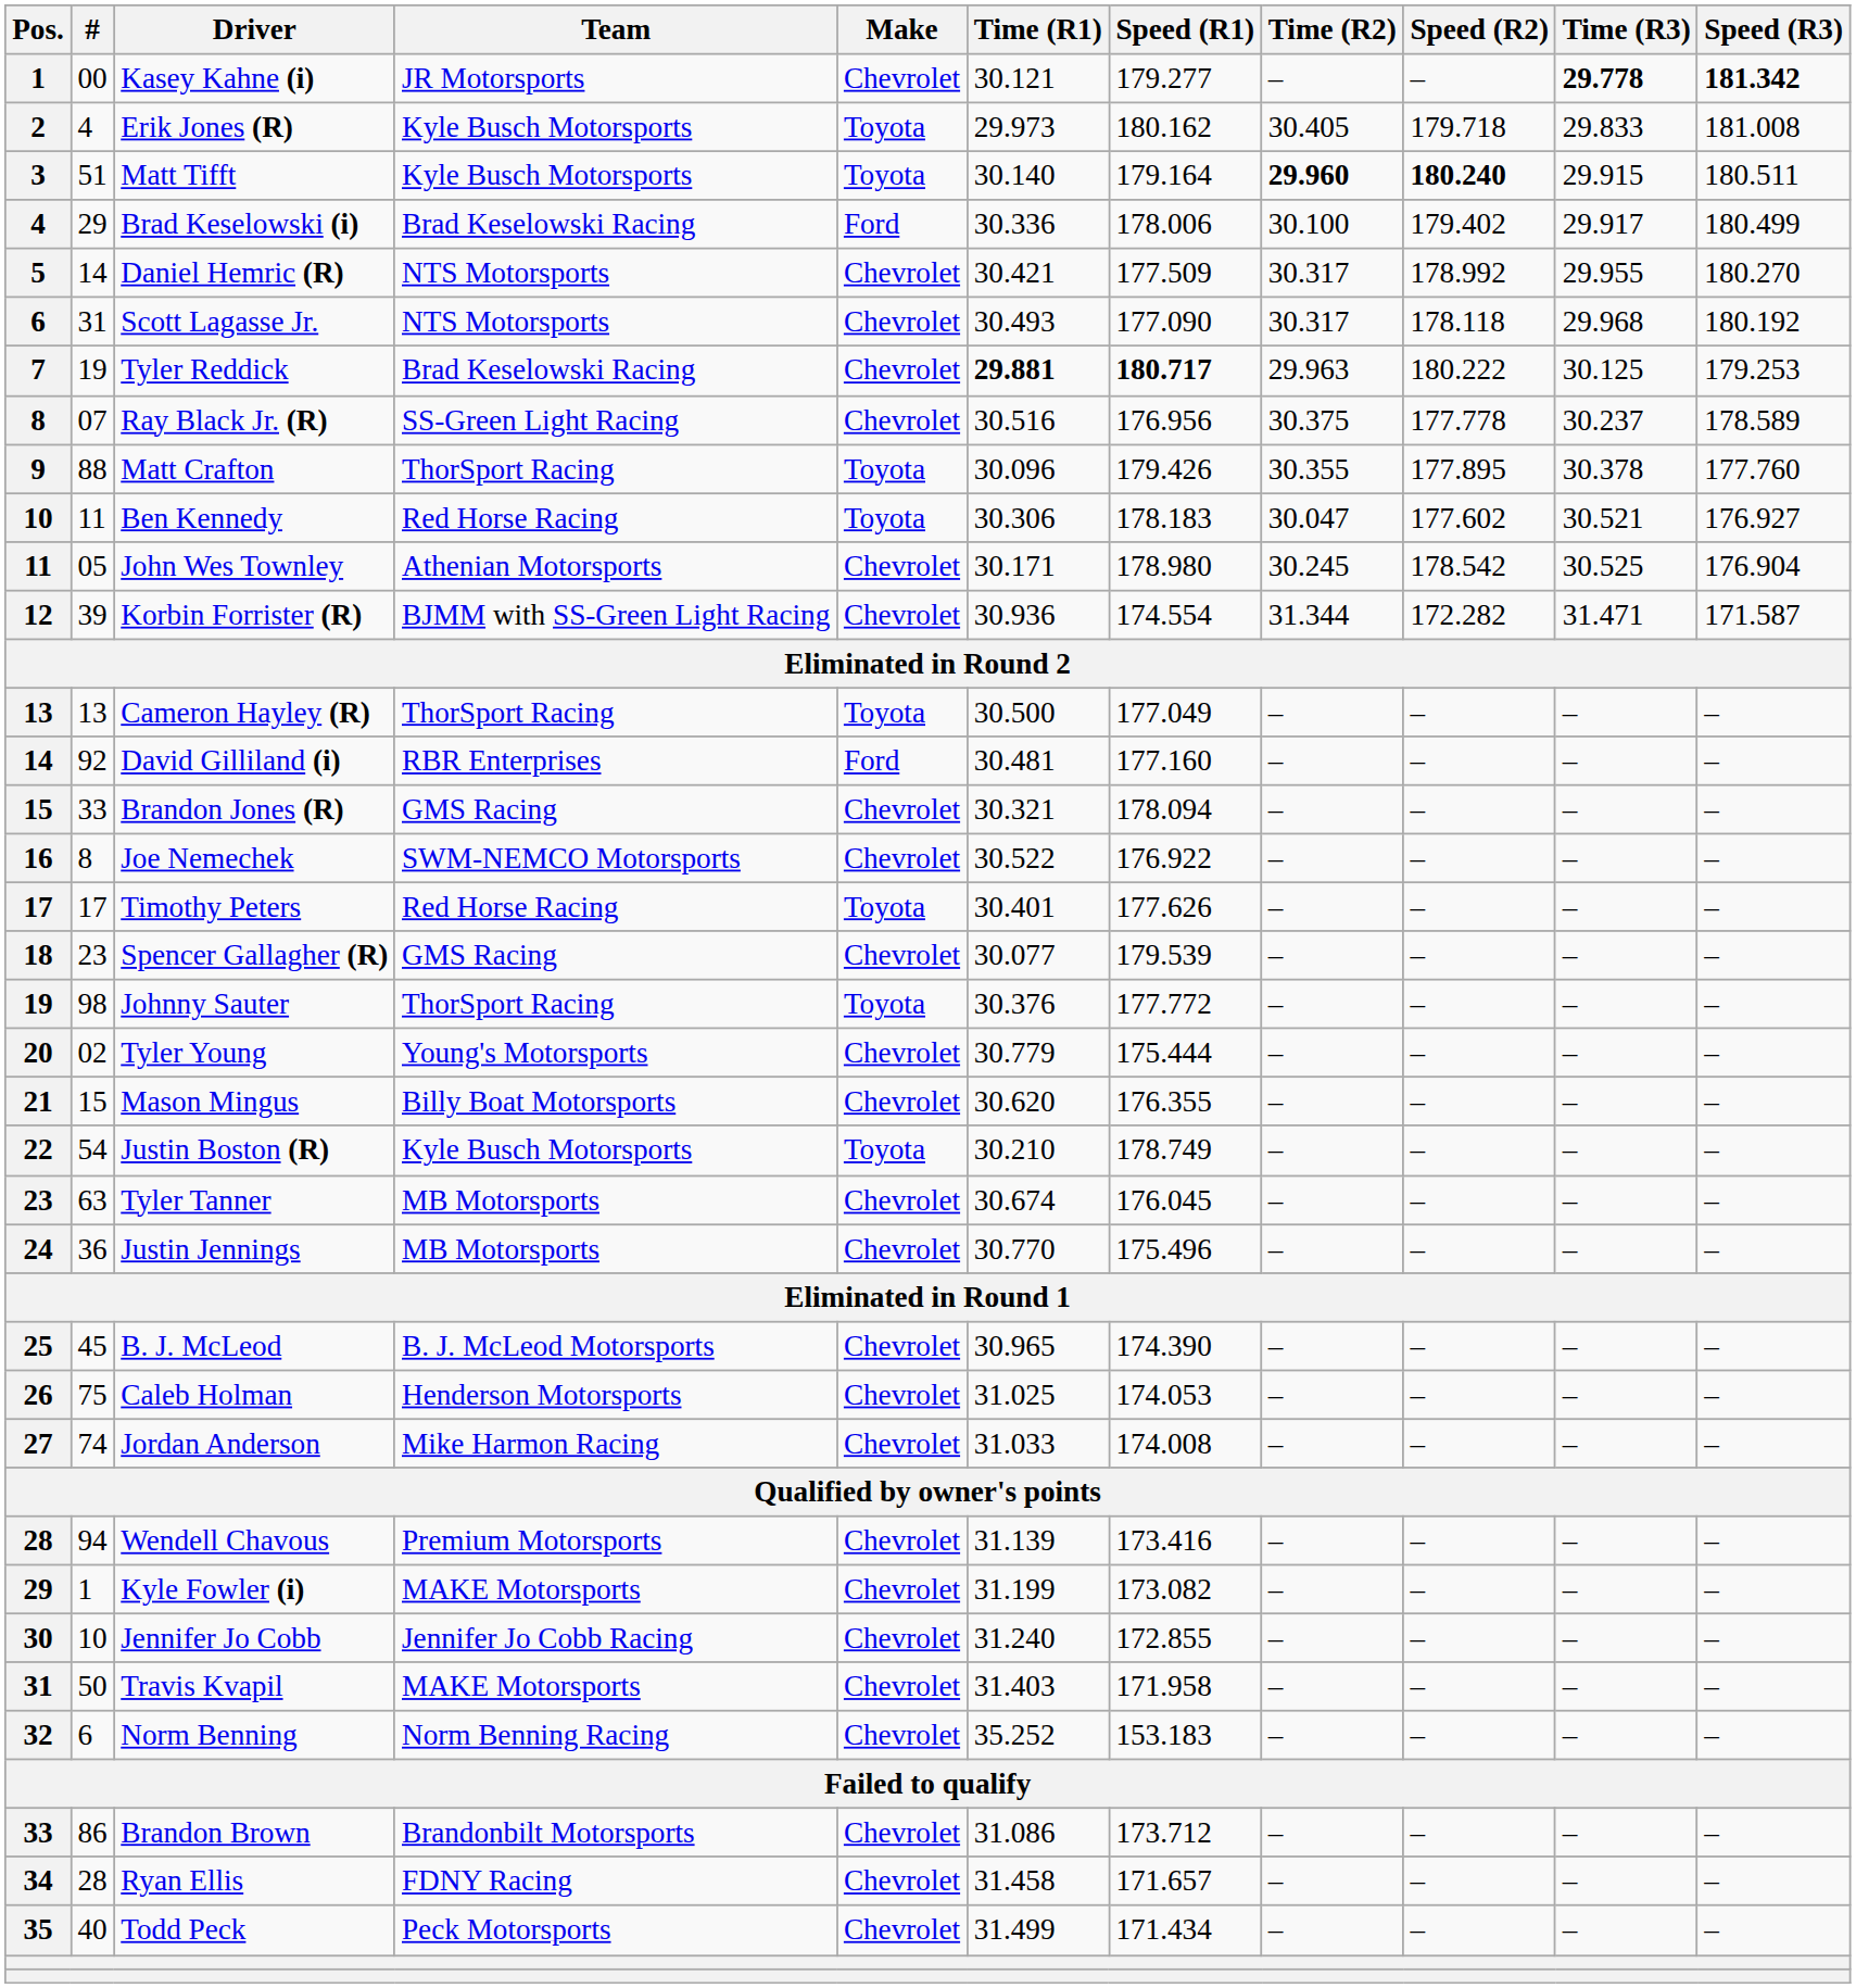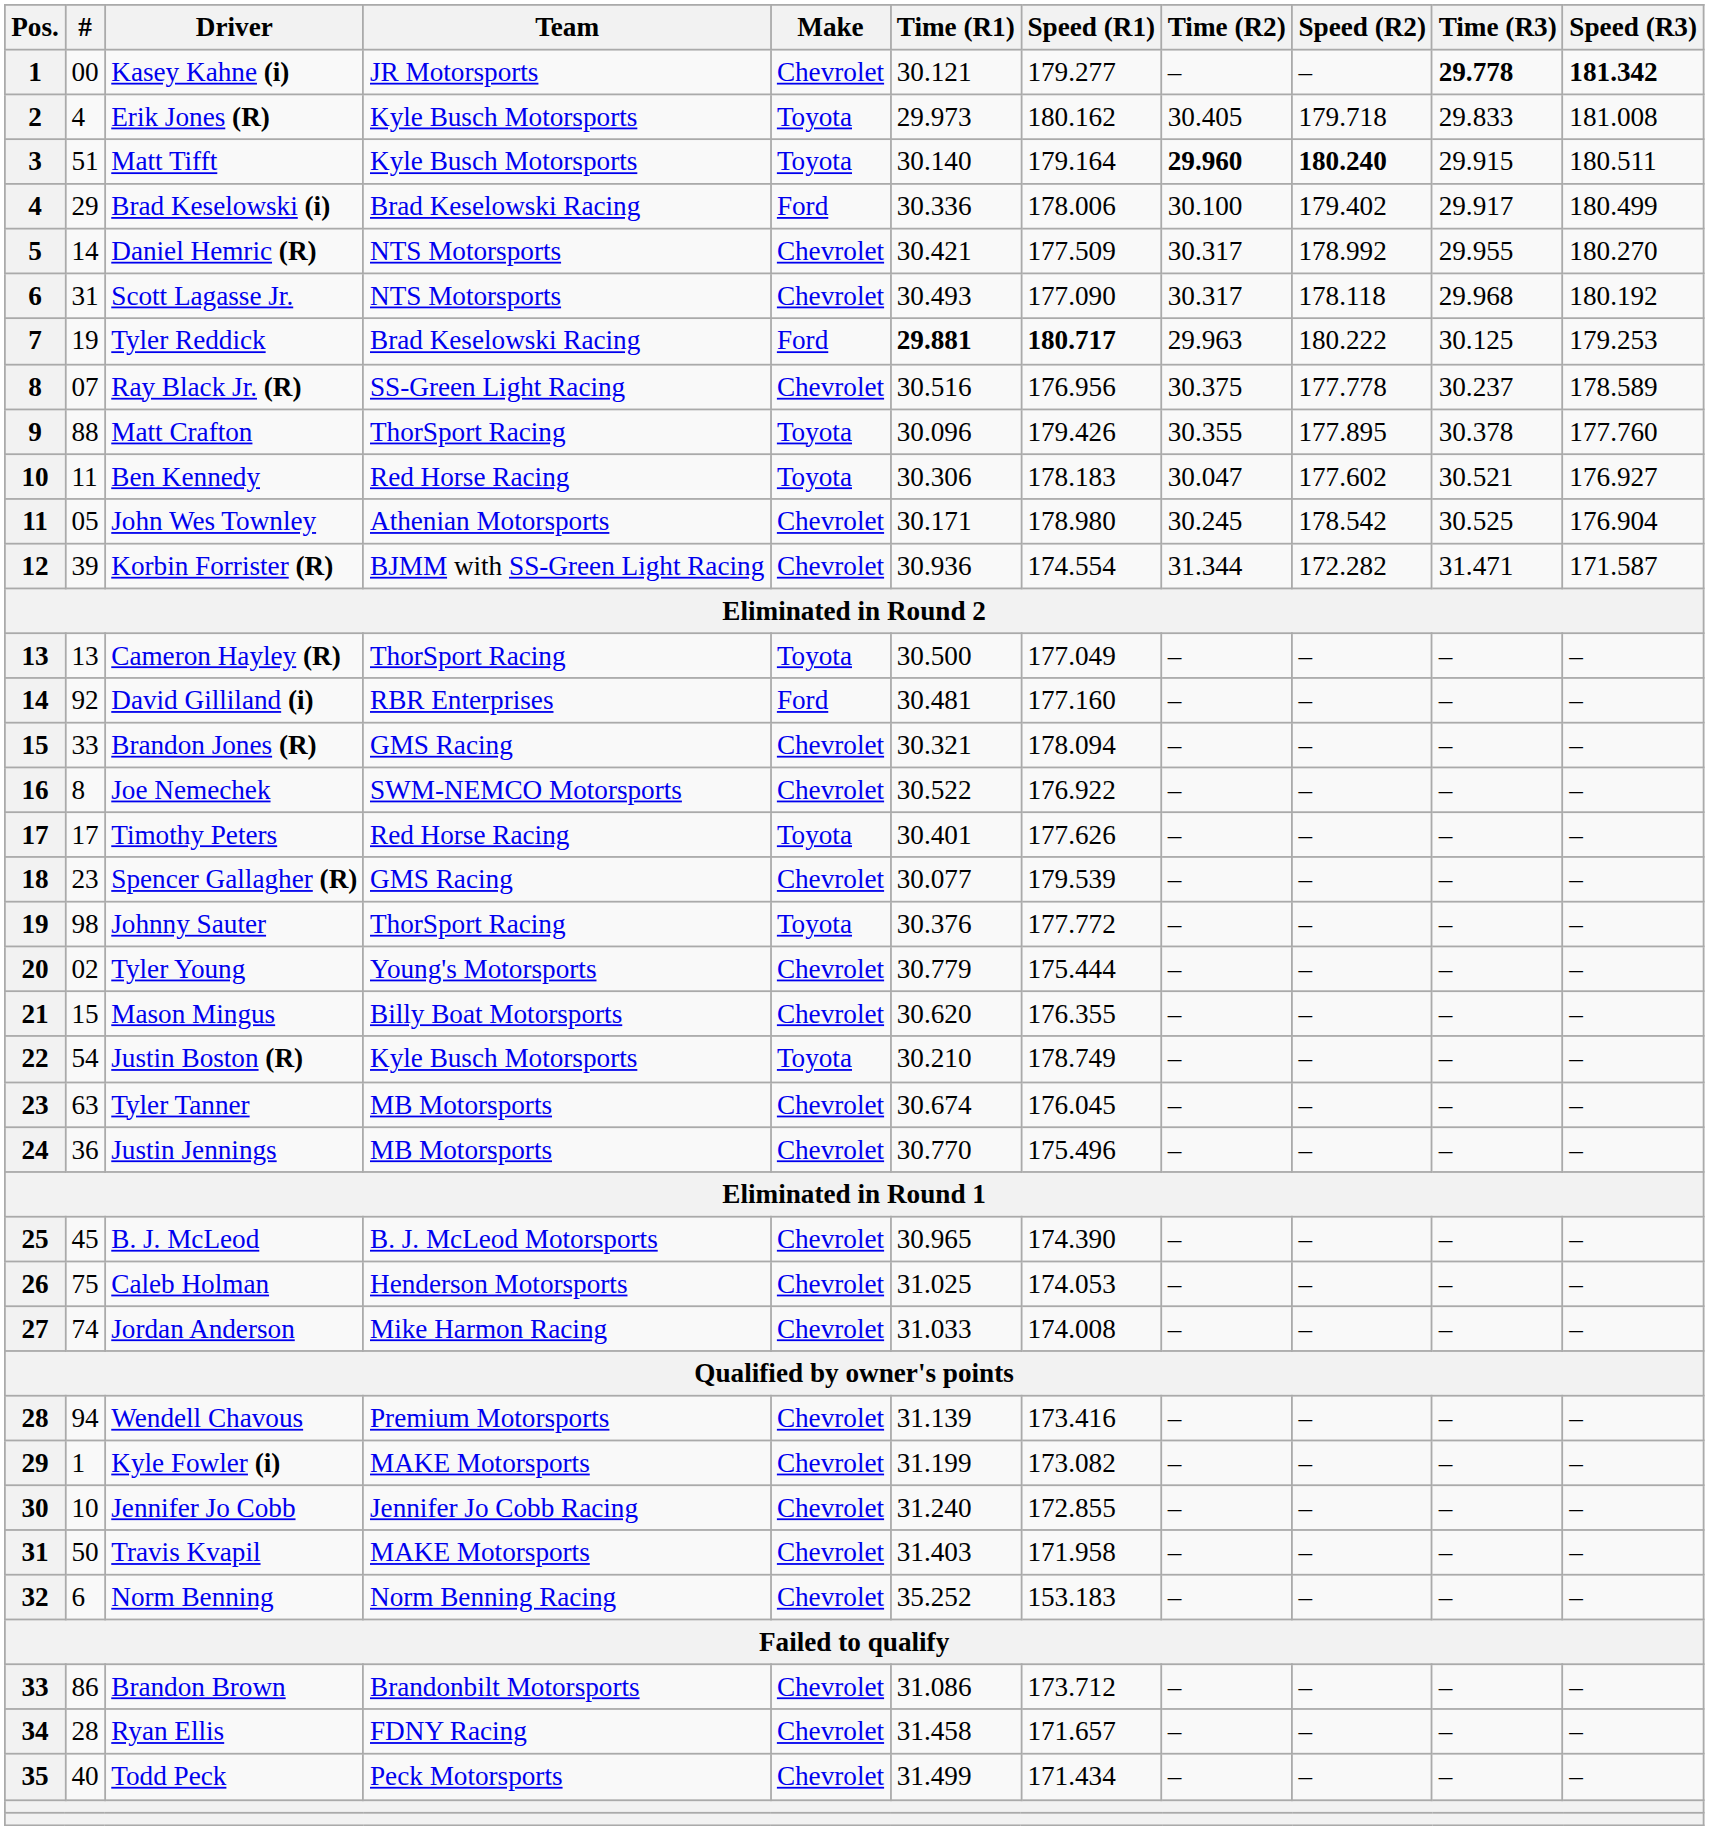Tyler Reddick | Make: Chevrolet -> Ford
